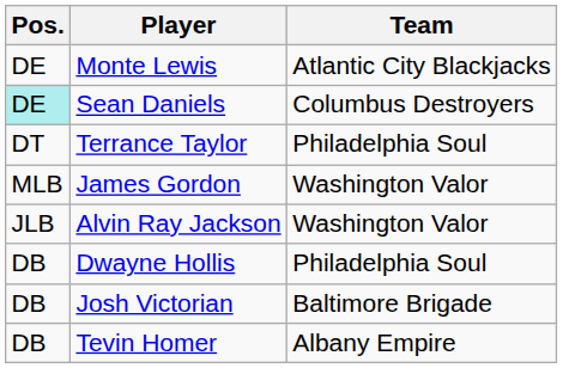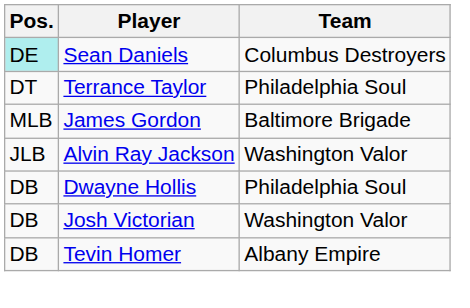- row: DE | Monte Lewis | Atlantic City Blackjacks
James Gordon | Team: Washington Valor -> Baltimore Brigade
Josh Victorian | Team: Baltimore Brigade -> Washington Valor
